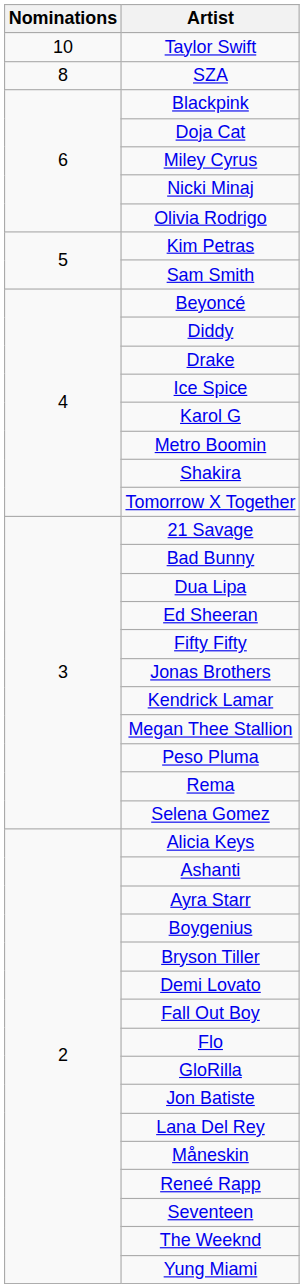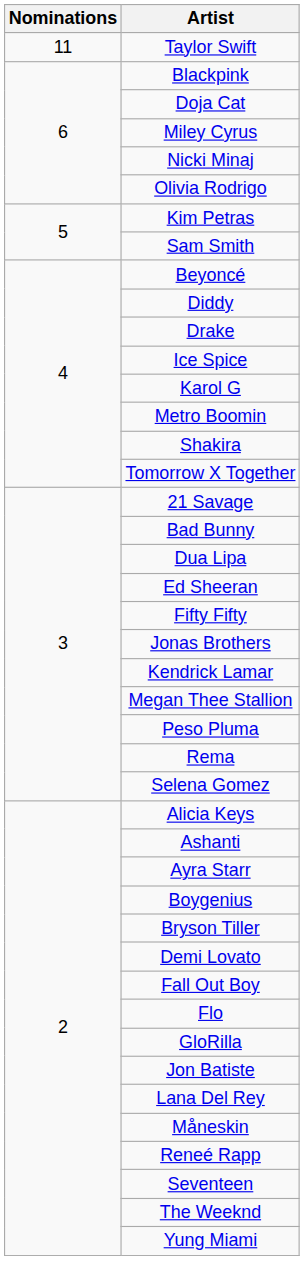Taylor Swift | Nominations: 10 -> 11
- row: 8 | SZA
